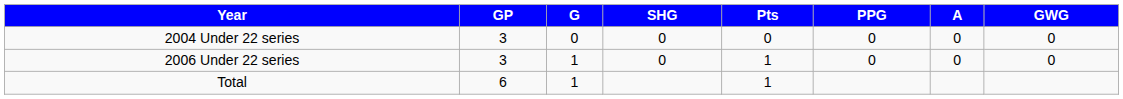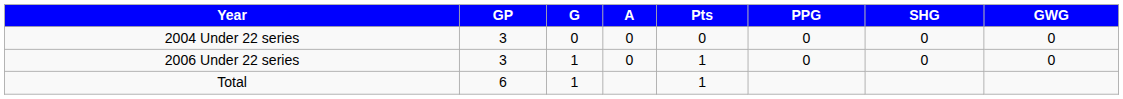columns swapped: A <-> SHG
